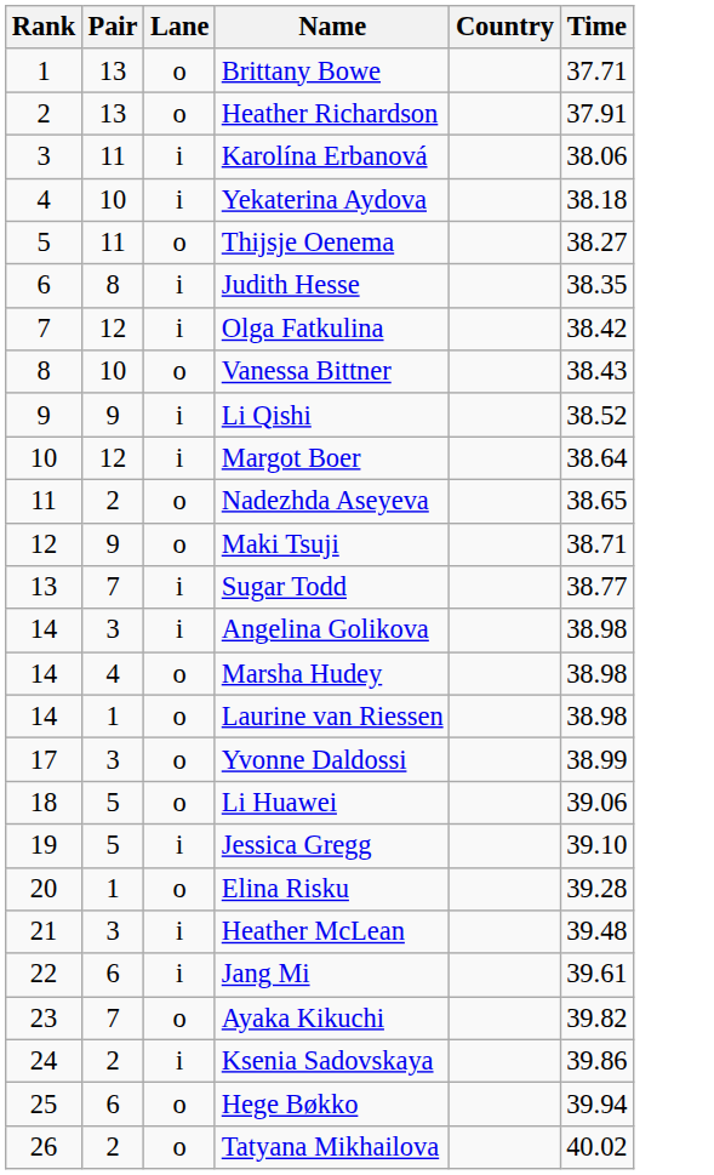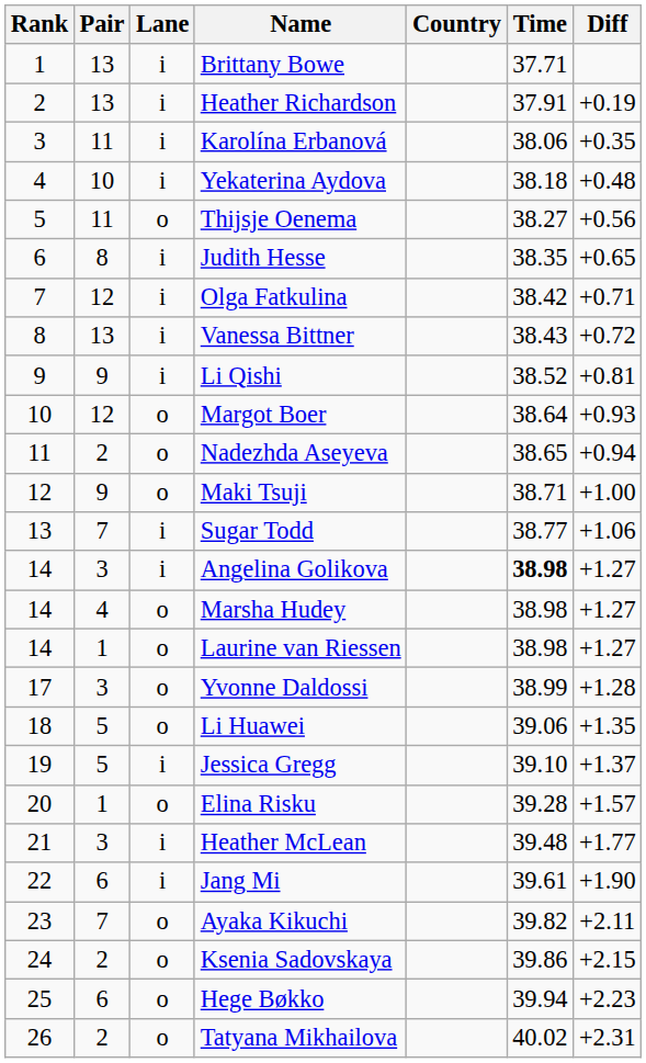+ column: Diff | +0.19 | +0.35 | +0.48 | +0.56 | +0.65 | +0.71 | +0.72 | +0.81 | +0.93 | +0.94 | +1.00 | +1.06 | +1.27 | +1.27 | +1.27 | +1.28 | +1.35 | +1.37 | +1.57 | +1.77 | +1.90 | +2.11 | +2.15 | +2.23 | +2.31
Brittany Bowe | Lane: o -> i
Heather Richardson | Lane: o -> i
Vanessa Bittner | Pair: 10 -> 13
Vanessa Bittner | Lane: o -> i
Margot Boer | Lane: i -> o
Angelina Golikova | Time: normal -> bold
Ksenia Sadovskaya | Lane: i -> o
